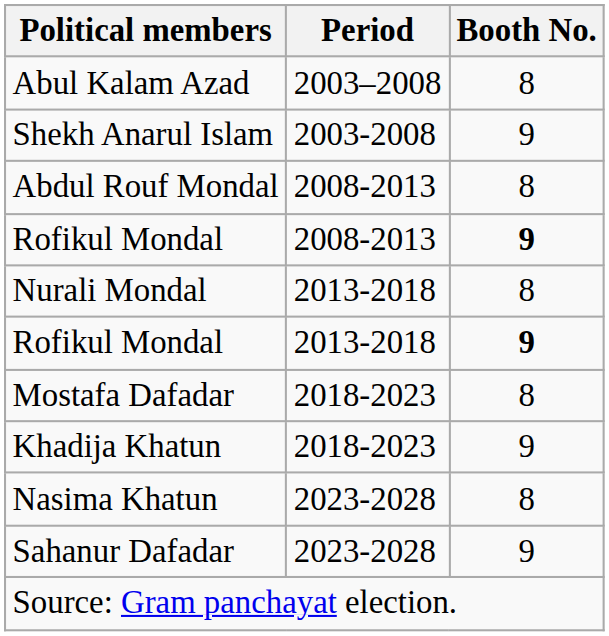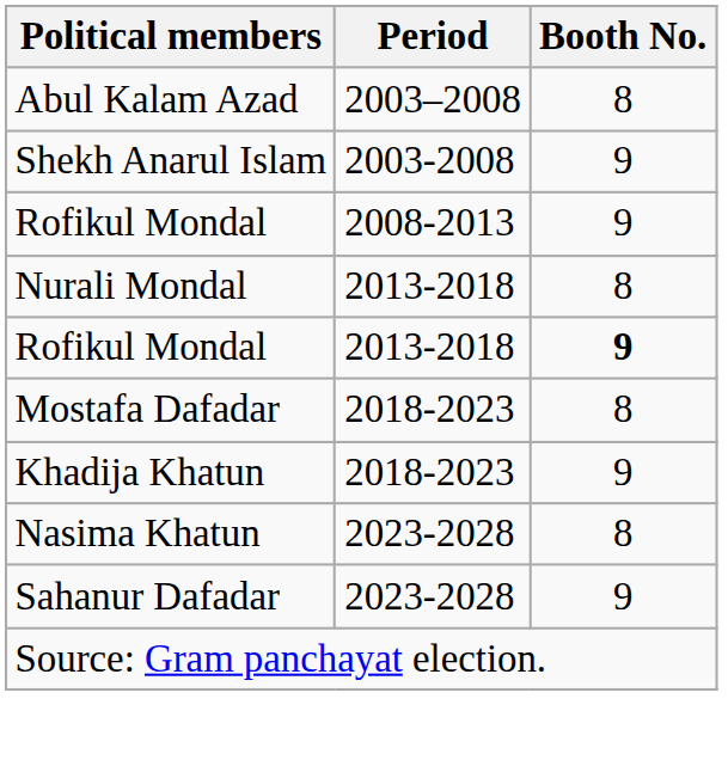- row: Abdul Rouf Mondal | 2008-2013 | 8
Rofikul Mondal / 2008-2013 | Booth No.: bold -> normal
